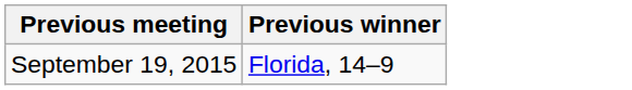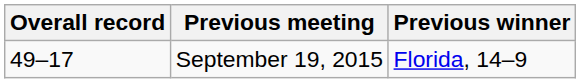+ column: Overall record | 49–17
